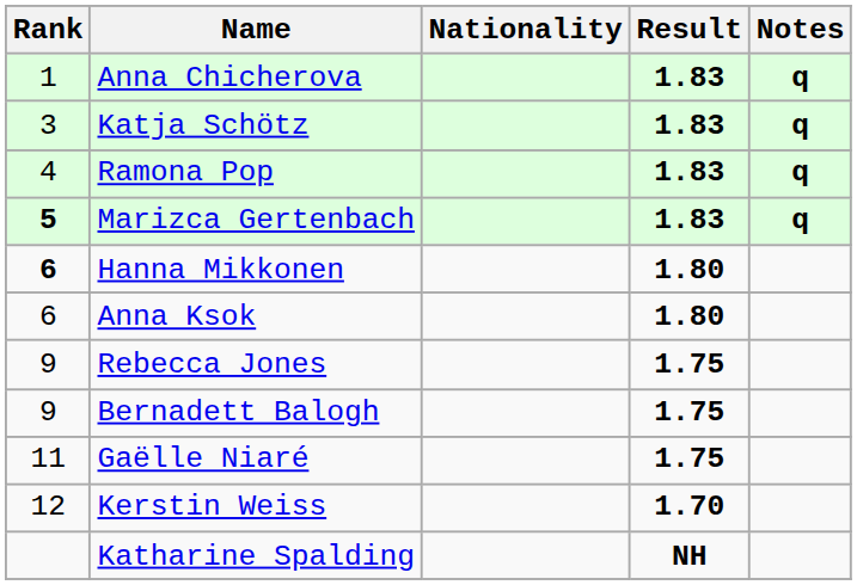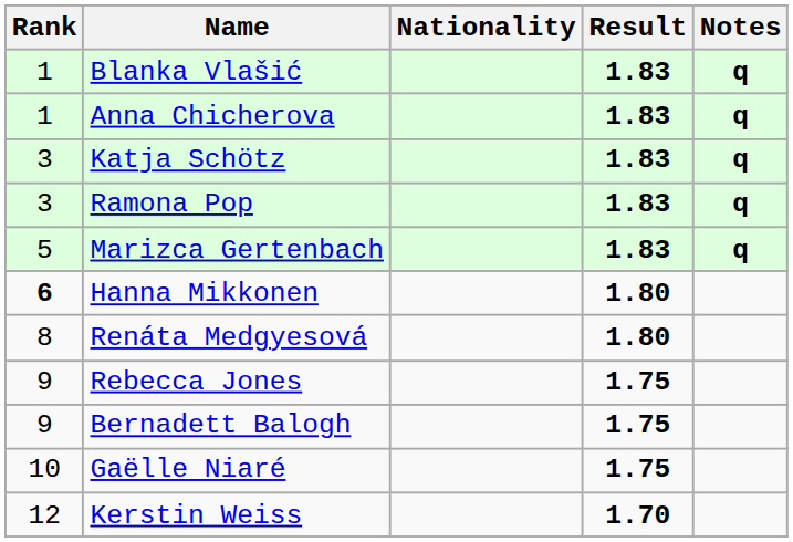+ row: 1 | Blanka Vlašić | 1.83 | q
Ramona Pop | Rank: 4 -> 3
Marizca Gertenbach | Rank: bold -> normal
- row: 6 | Anna Ksok | 1.80
+ row: 8 | Renáta Medgyesová | 1.80
Gaëlle Niaré | Rank: 11 -> 10
- row: Katharine Spalding | NH
